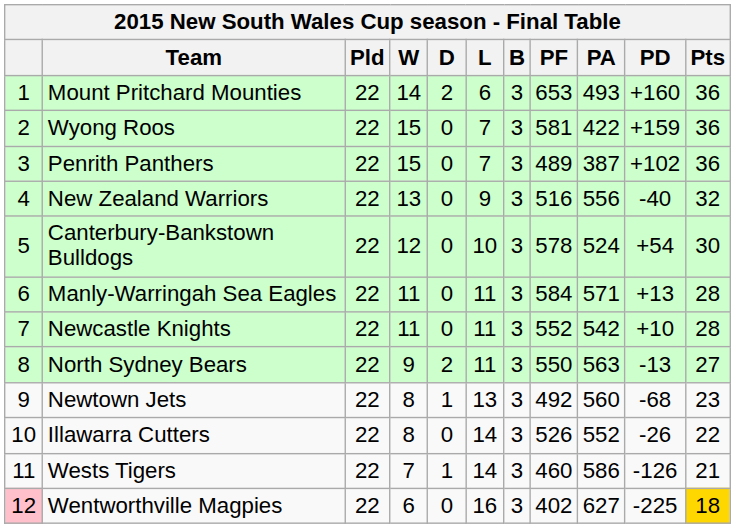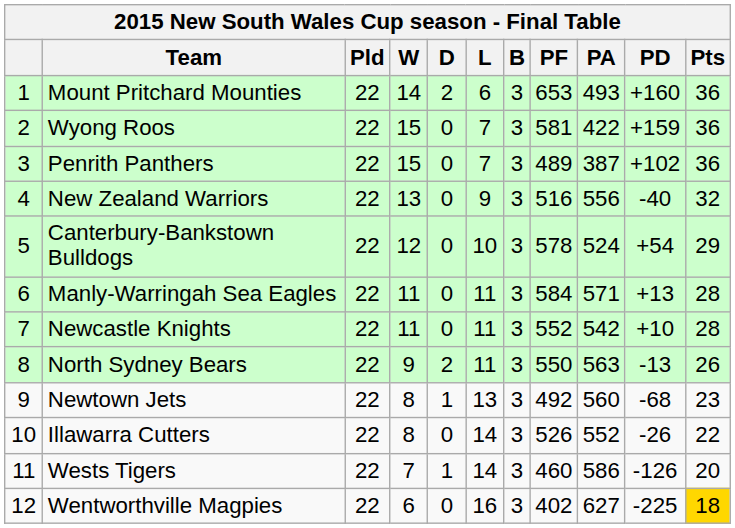Canterbury-Bankstown Bulldogs | Pts: 30 -> 29
North Sydney Bears | Pts: 27 -> 26
Wests Tigers | Pts: 21 -> 20
Wentworthville Magpies | column 1: pink background -> no background
